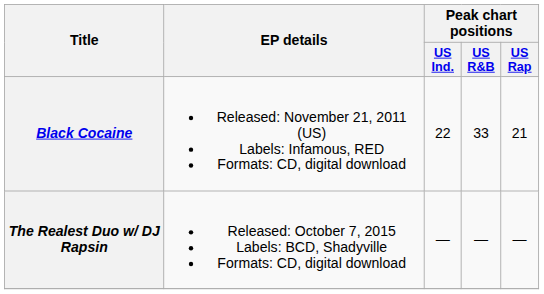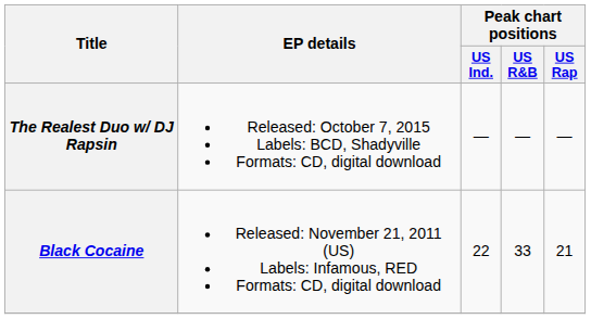rows swapped: Black Cocaine <-> The Realest Duo w/ DJ Rapsin
